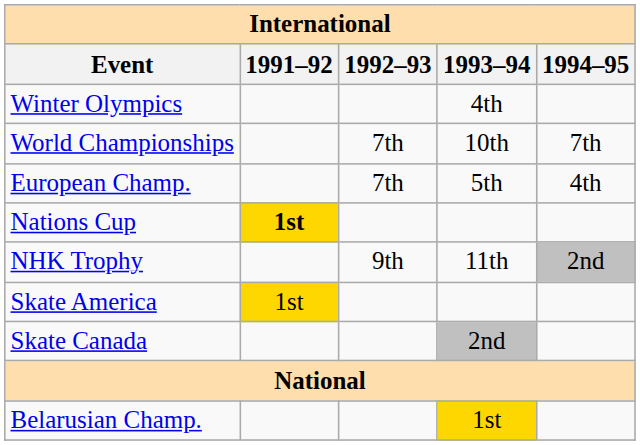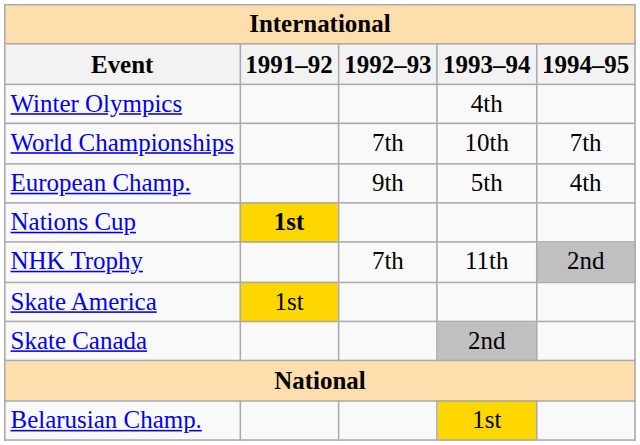European Champ. | 1992–93: 7th -> 9th
NHK Trophy | 1992–93: 9th -> 7th
